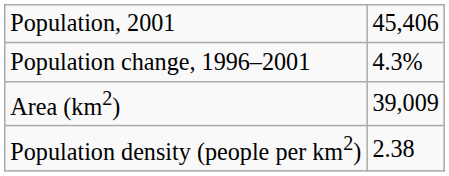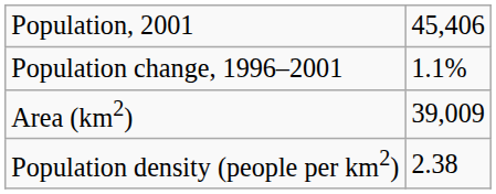Population change, 1996–2001 | column 2: 4.3% -> 1.1%
